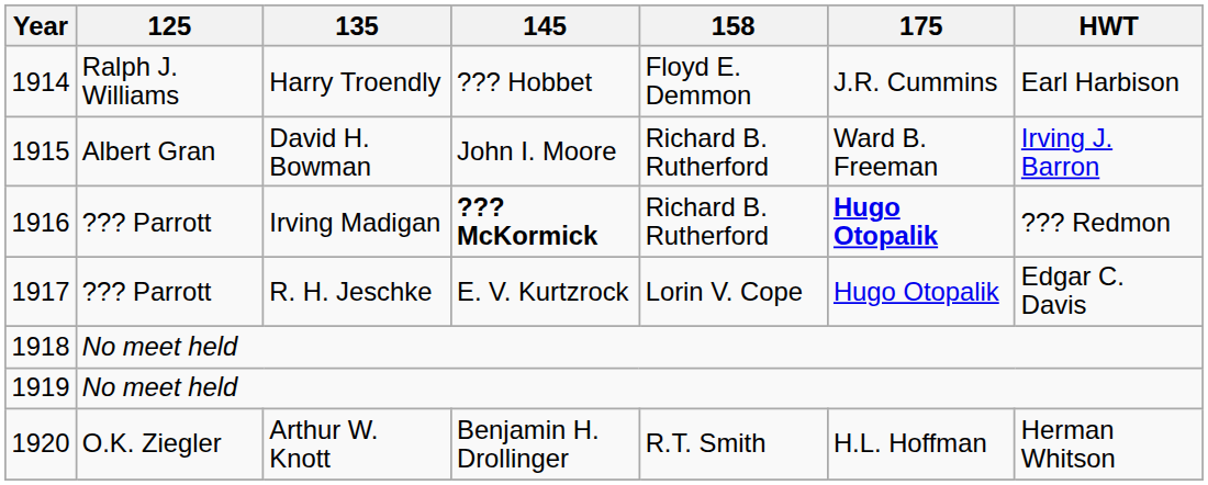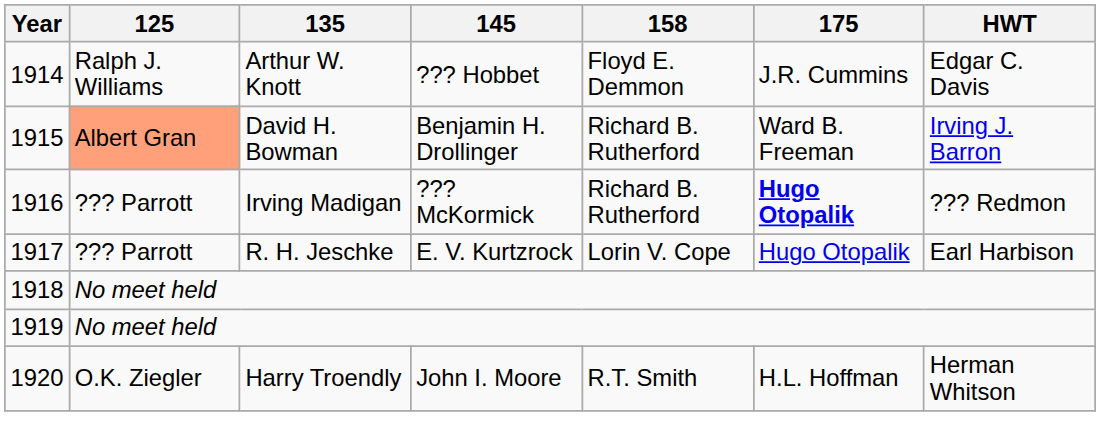1914 | 135: Harry Troendly -> Arthur W. Knott
1914 | HWT: Earl Harbison -> Edgar C. Davis
1915 | 125: no background -> lightsalmon background
1915 | 145: John I. Moore -> Benjamin H. Drollinger
1916 | 145: bold -> normal
1917 | HWT: Edgar C. Davis -> Earl Harbison
1920 | 135: Arthur W. Knott -> Harry Troendly
1920 | 145: Benjamin H. Drollinger -> John I. Moore
